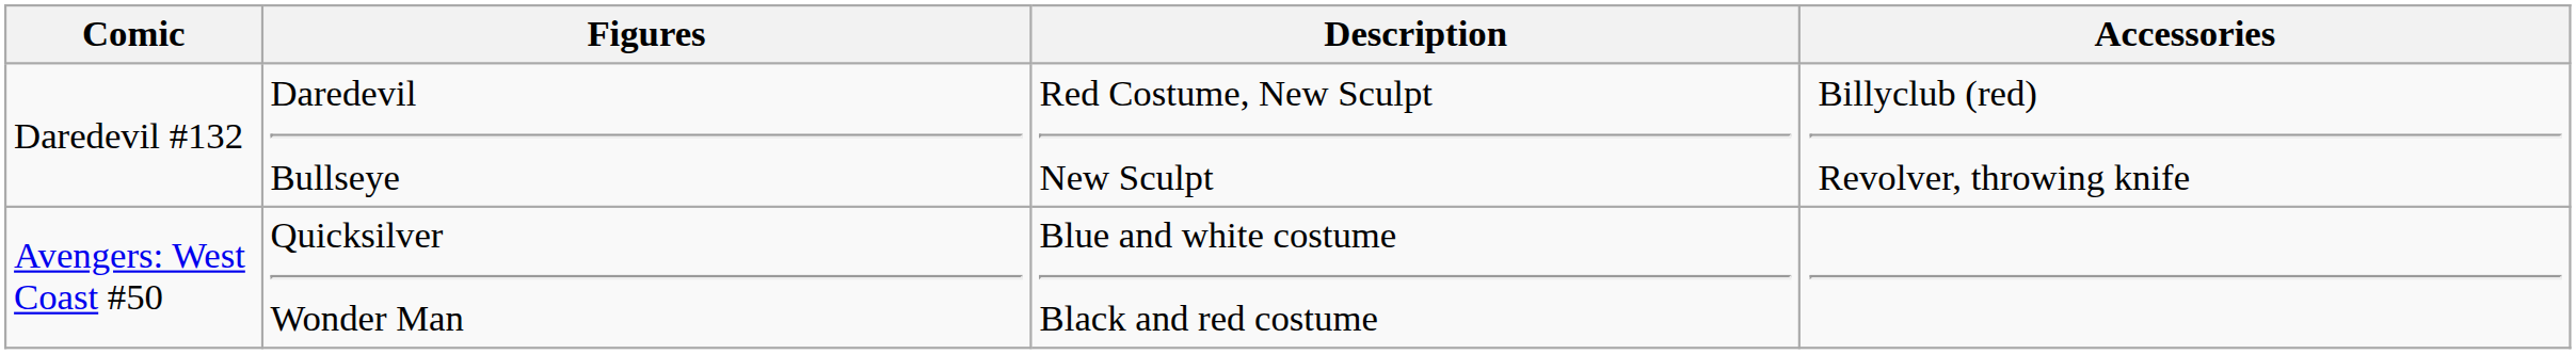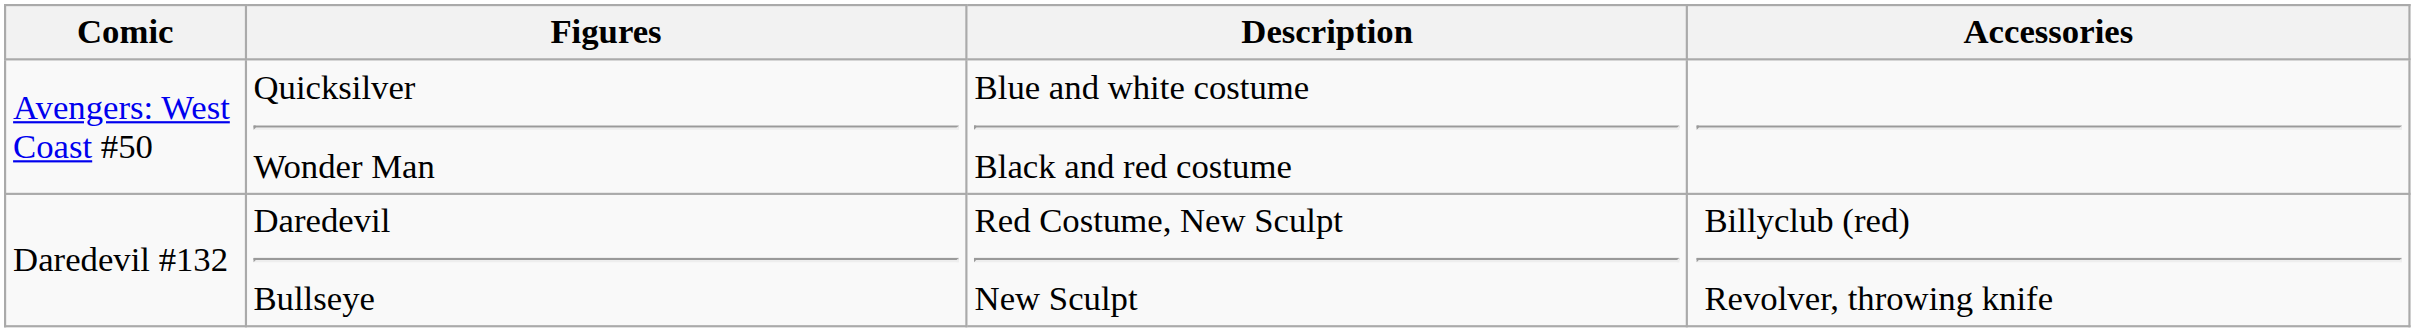rows swapped: Avengers: West Coast #50 <-> Daredevil #132
